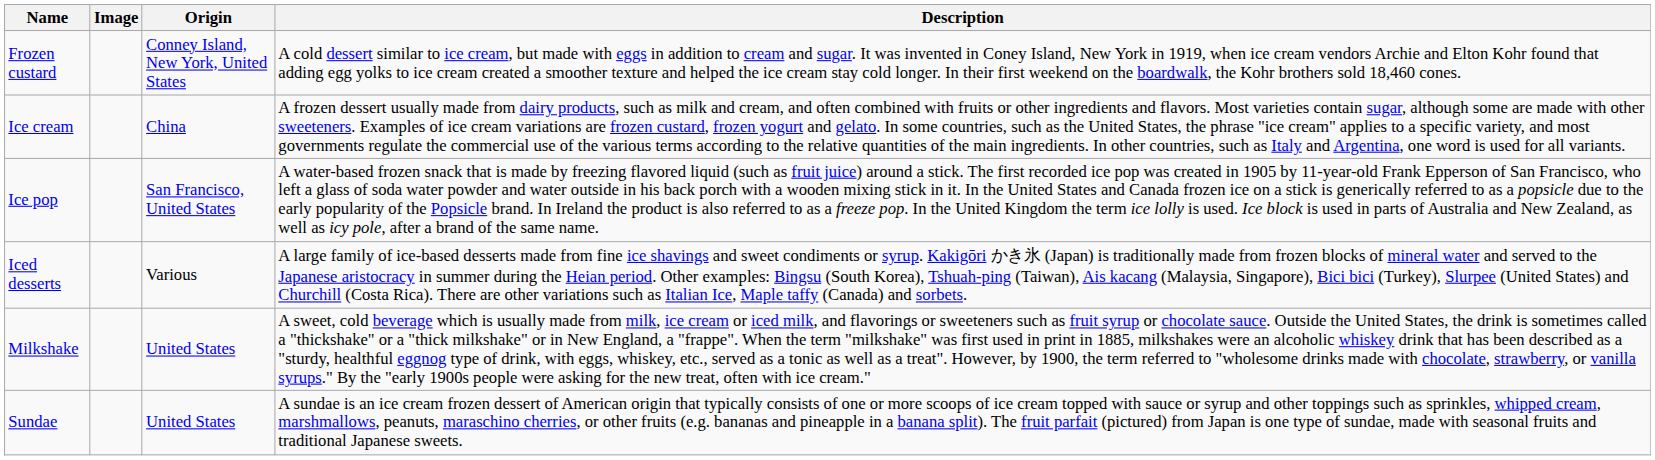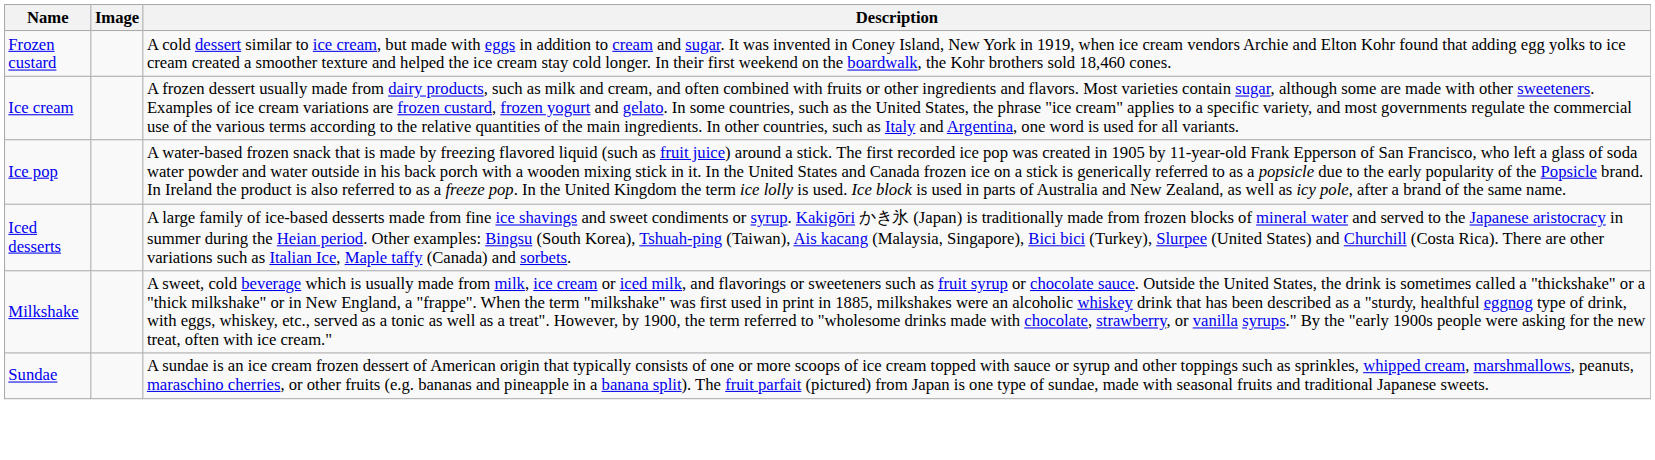- column: Origin | Conney Island, New York, United States | China | San Francisco, United States | Various | United States | United States
